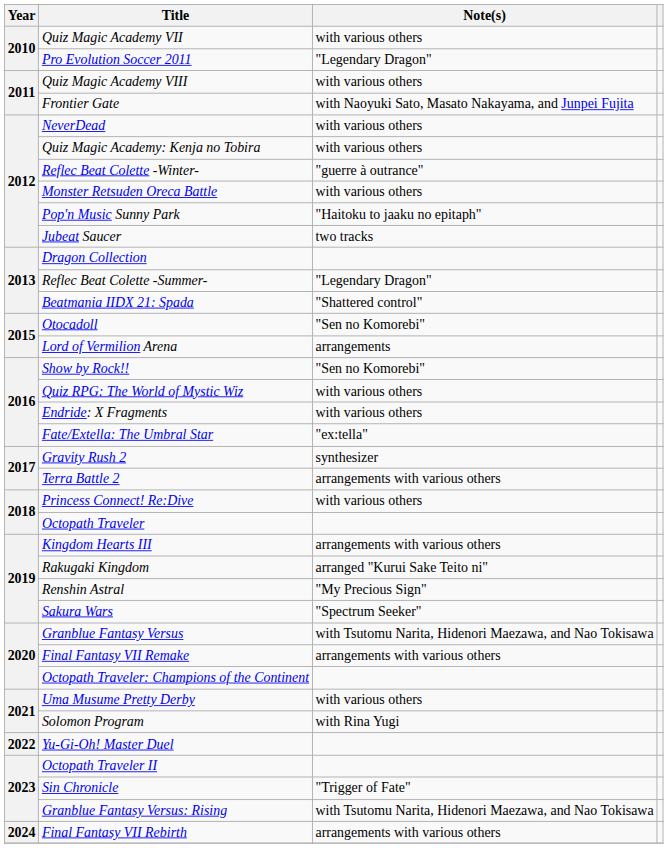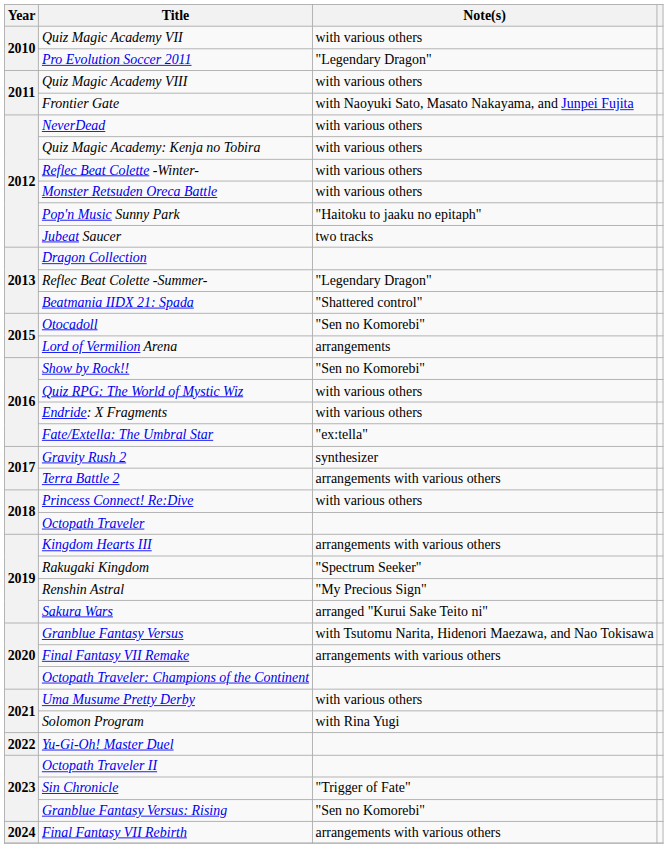Reflec Beat Colette -Winter- | Note(s): "guerre à outrance" -> with various others
Rakugaki Kingdom | Note(s): arranged "Kurui Sake Teito ni" -> "Spectrum Seeker"
Sakura Wars | Note(s): "Spectrum Seeker" -> arranged "Kurui Sake Teito ni"
Granblue Fantasy Versus: Rising | Note(s): with Tsutomu Narita, Hidenori Maezawa, and Nao Tokisawa -> "Sen no Komorebi"
